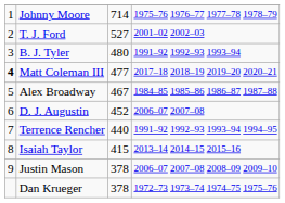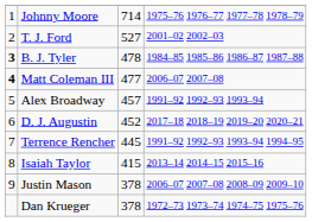B. J. Tyler | column 1: normal -> bold
B. J. Tyler | column 3: 480 -> 478
B. J. Tyler | column 4: 1991–92 1992–93 1993–94 -> 1984–85 1985–86 1986–87 1987–88
Matt Coleman III | column 4: 2017–18 2018–19 2019–20 2020–21 -> 2006–07 2007–08
Alex Broadway | column 3: 467 -> 457
Alex Broadway | column 4: 1984–85 1985–86 1986–87 1987–88 -> 1991–92 1992–93 1993–94
D. J. Augustin | column 4: 2006–07 2007–08 -> 2017–18 2018–19 2019–20 2020–21
Terrence Rencher | column 3: 440 -> 445
